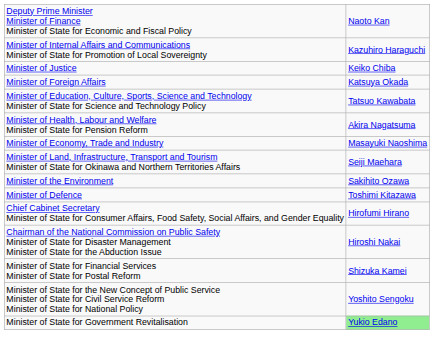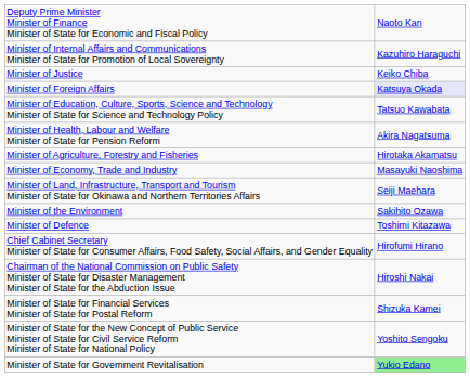Minister of Foreign Affairs | column 2: no background -> lavender background
+ row: Minister of Agriculture, Forestry and Fisheries | Hirotaka Akamatsu
